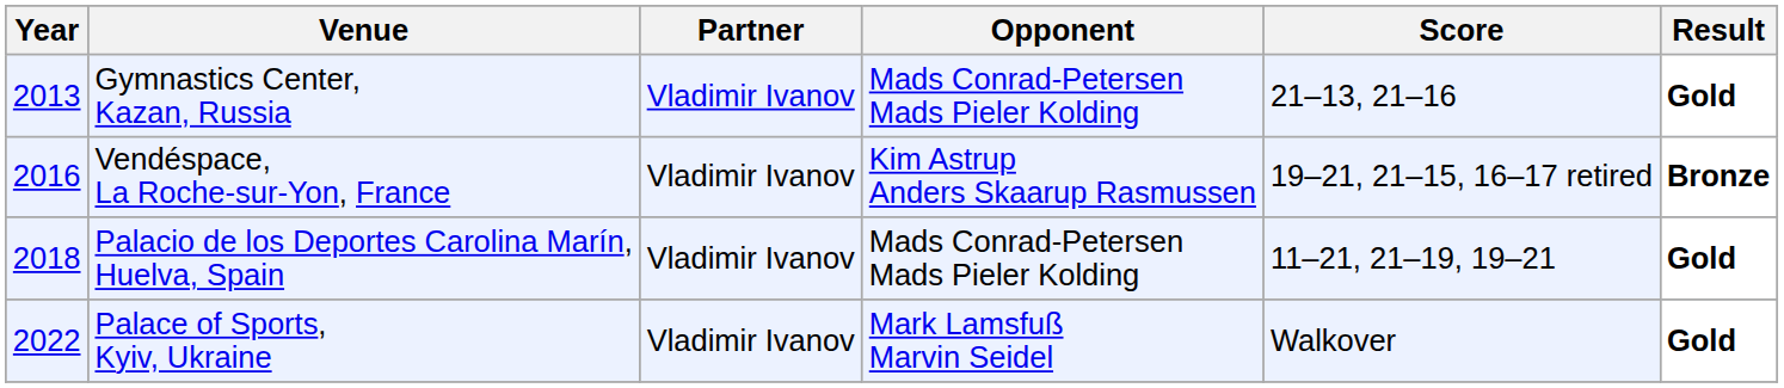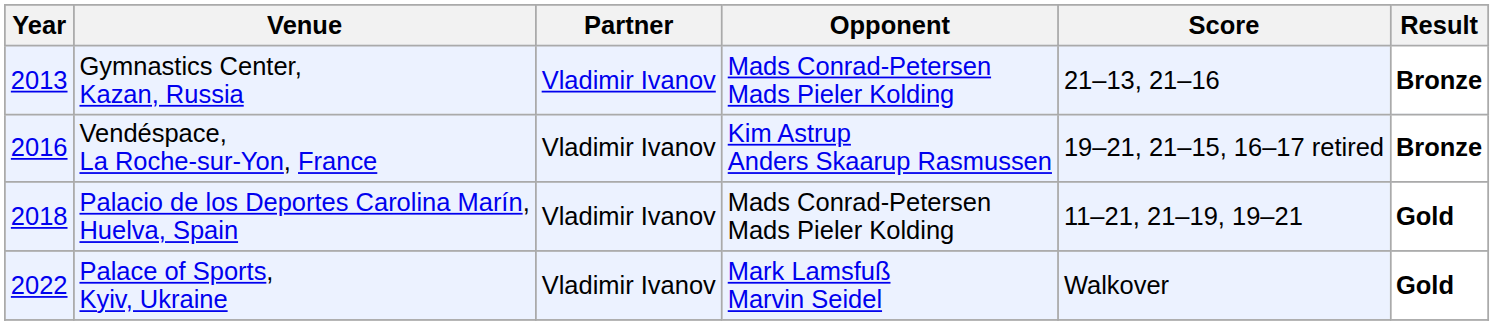Gymnastics Center, Kazan, Russia | Result: Gold -> Bronze
